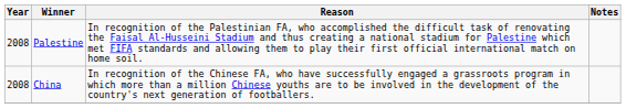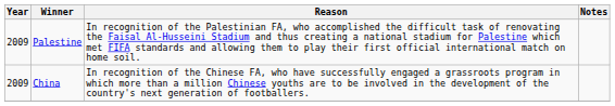Palestine | Year: 2008 -> 2009
China | Year: 2008 -> 2009
